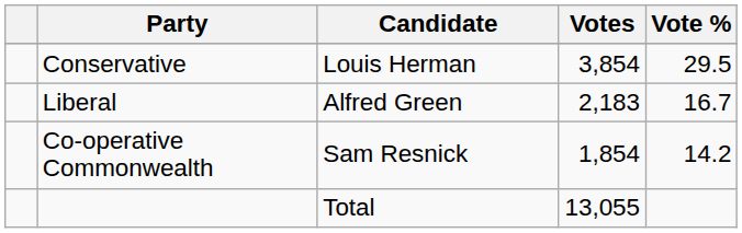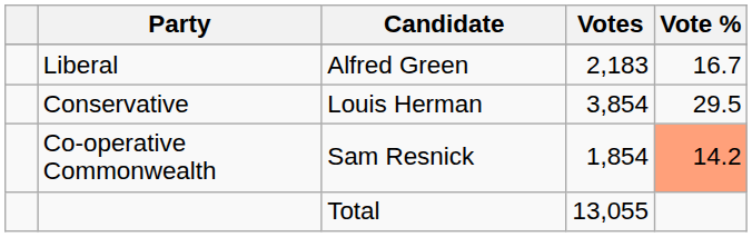rows swapped: Conservative <-> Liberal
Co-operative Commonwealth | Vote %: no background -> lightsalmon background
